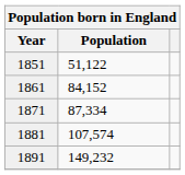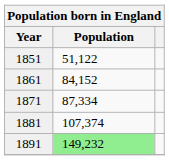1881 | Population: 107,574 -> 107,374
1891 | Population: no background -> lightgreen background
